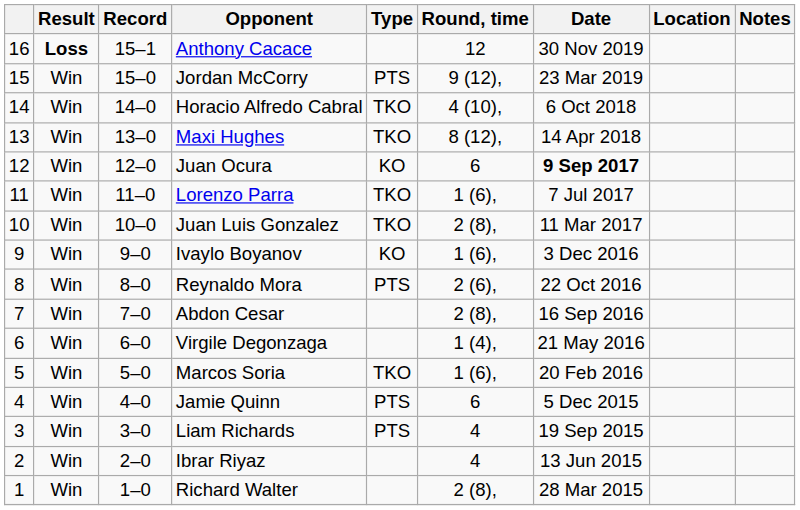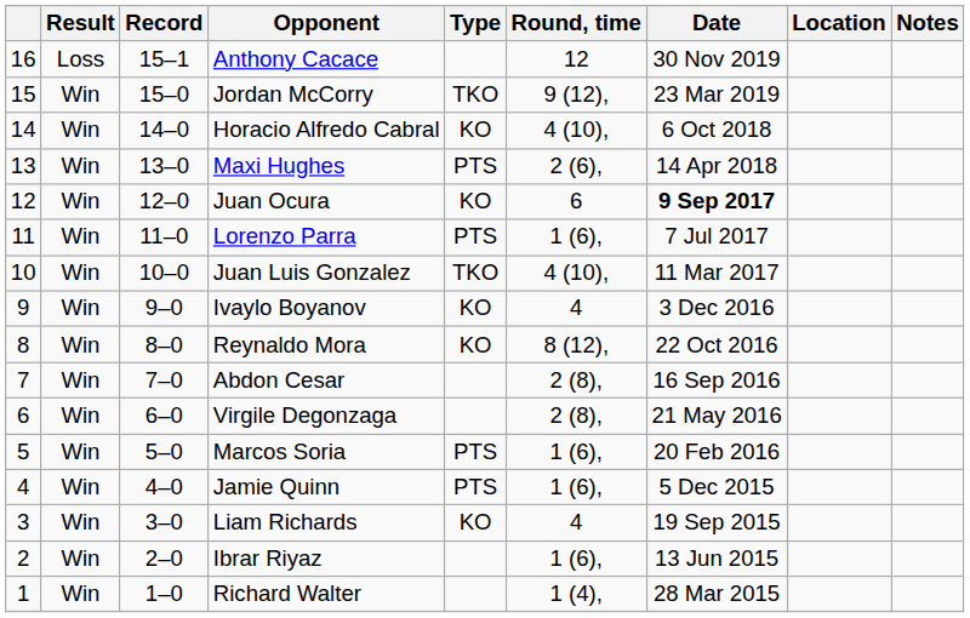Anthony Cacace | Result: bold -> normal
Jordan McCorry | Type: PTS -> TKO
Horacio Alfredo Cabral | Type: TKO -> KO
Maxi Hughes | Type: TKO -> PTS
Maxi Hughes | Round, time: 8 (12), -> 2 (6),
Lorenzo Parra | Type: TKO -> PTS
Juan Luis Gonzalez | Round, time: 2 (8), -> 4 (10),
Ivaylo Boyanov | Round, time: 1 (6), -> 4
Reynaldo Mora | Type: PTS -> KO
Reynaldo Mora | Round, time: 2 (6), -> 8 (12),
Virgile Degonzaga | Round, time: 1 (4), -> 2 (8),
Marcos Soria | Type: TKO -> PTS
Jamie Quinn | Round, time: 6 -> 1 (6),
Liam Richards | Type: PTS -> KO
Ibrar Riyaz | Round, time: 4 -> 1 (6),
Richard Walter | Round, time: 2 (8), -> 1 (4),
